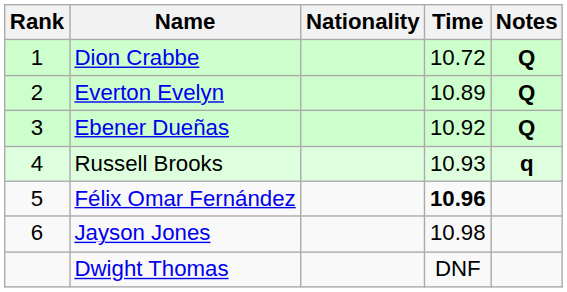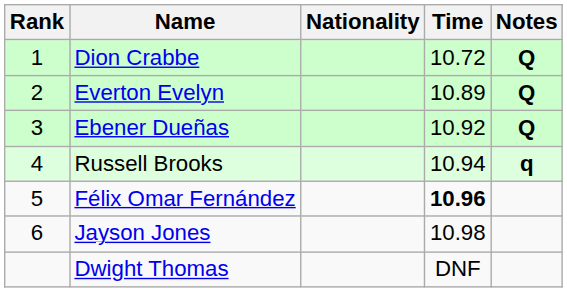Russell Brooks | Time: 10.93 -> 10.94
